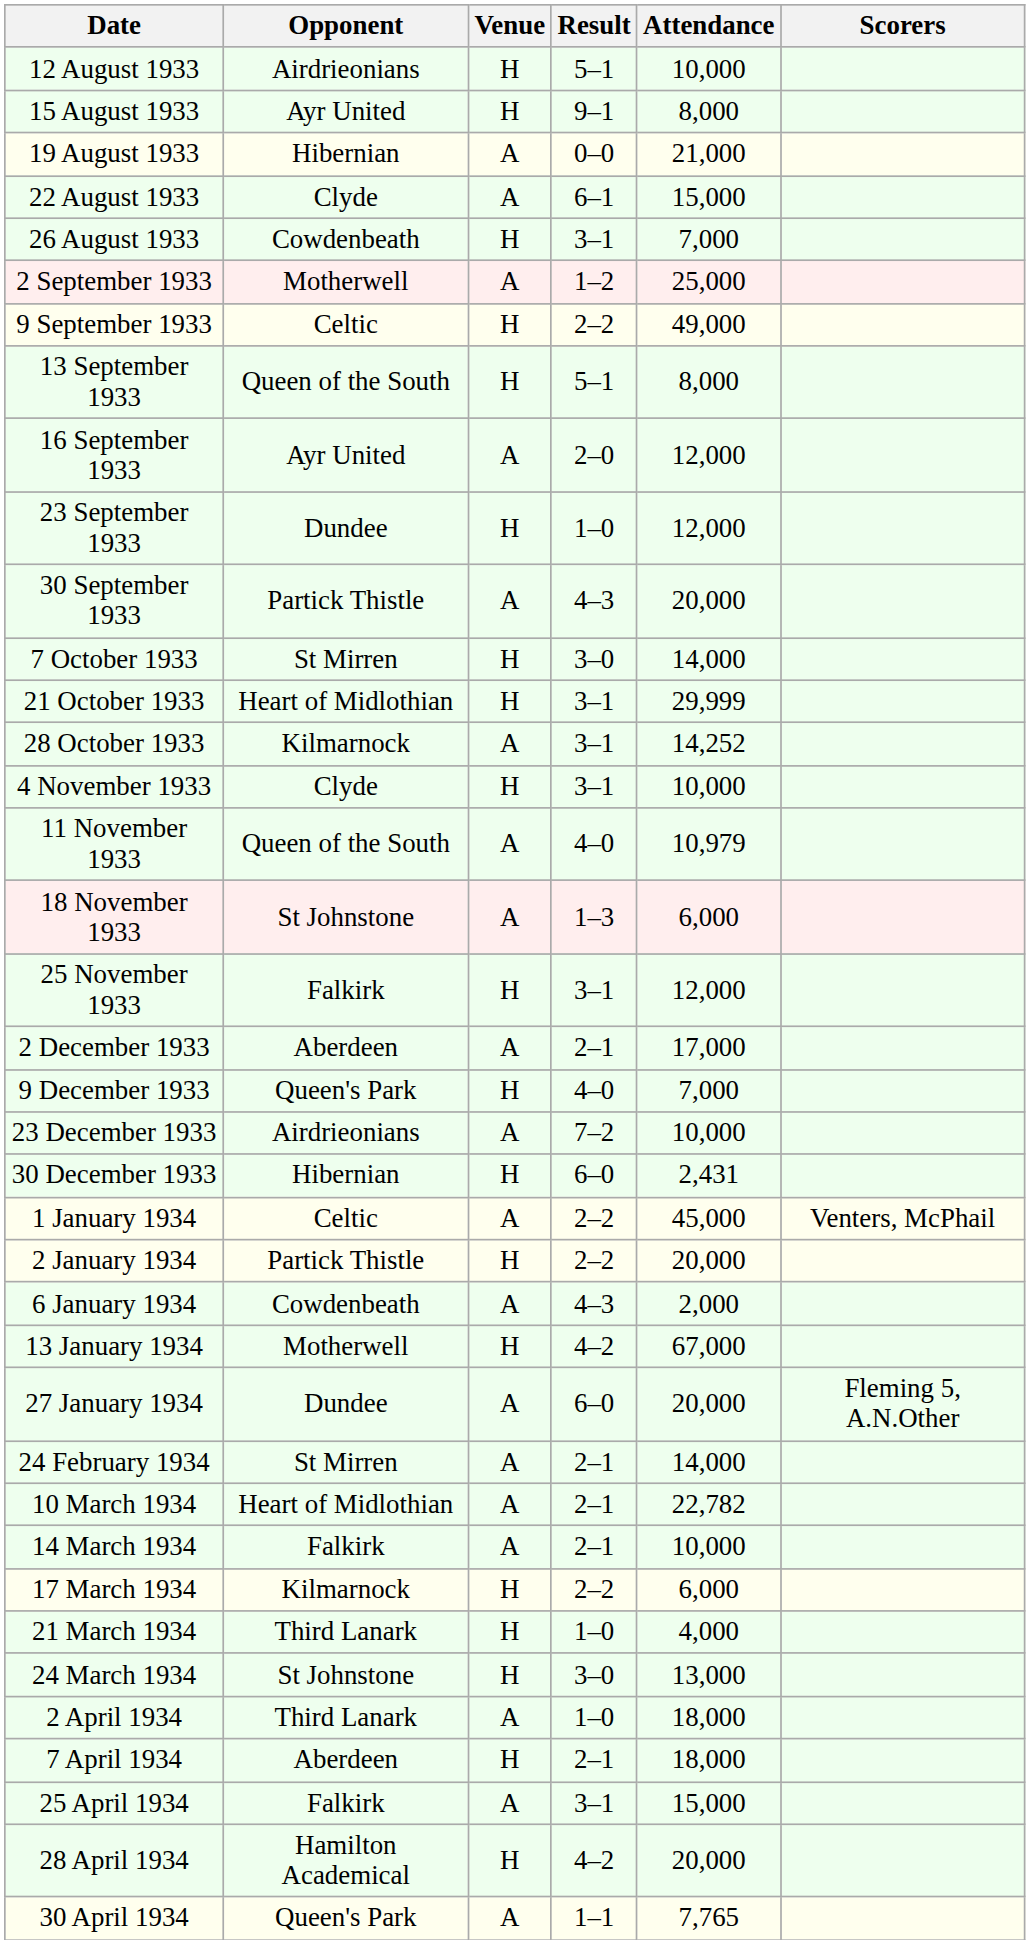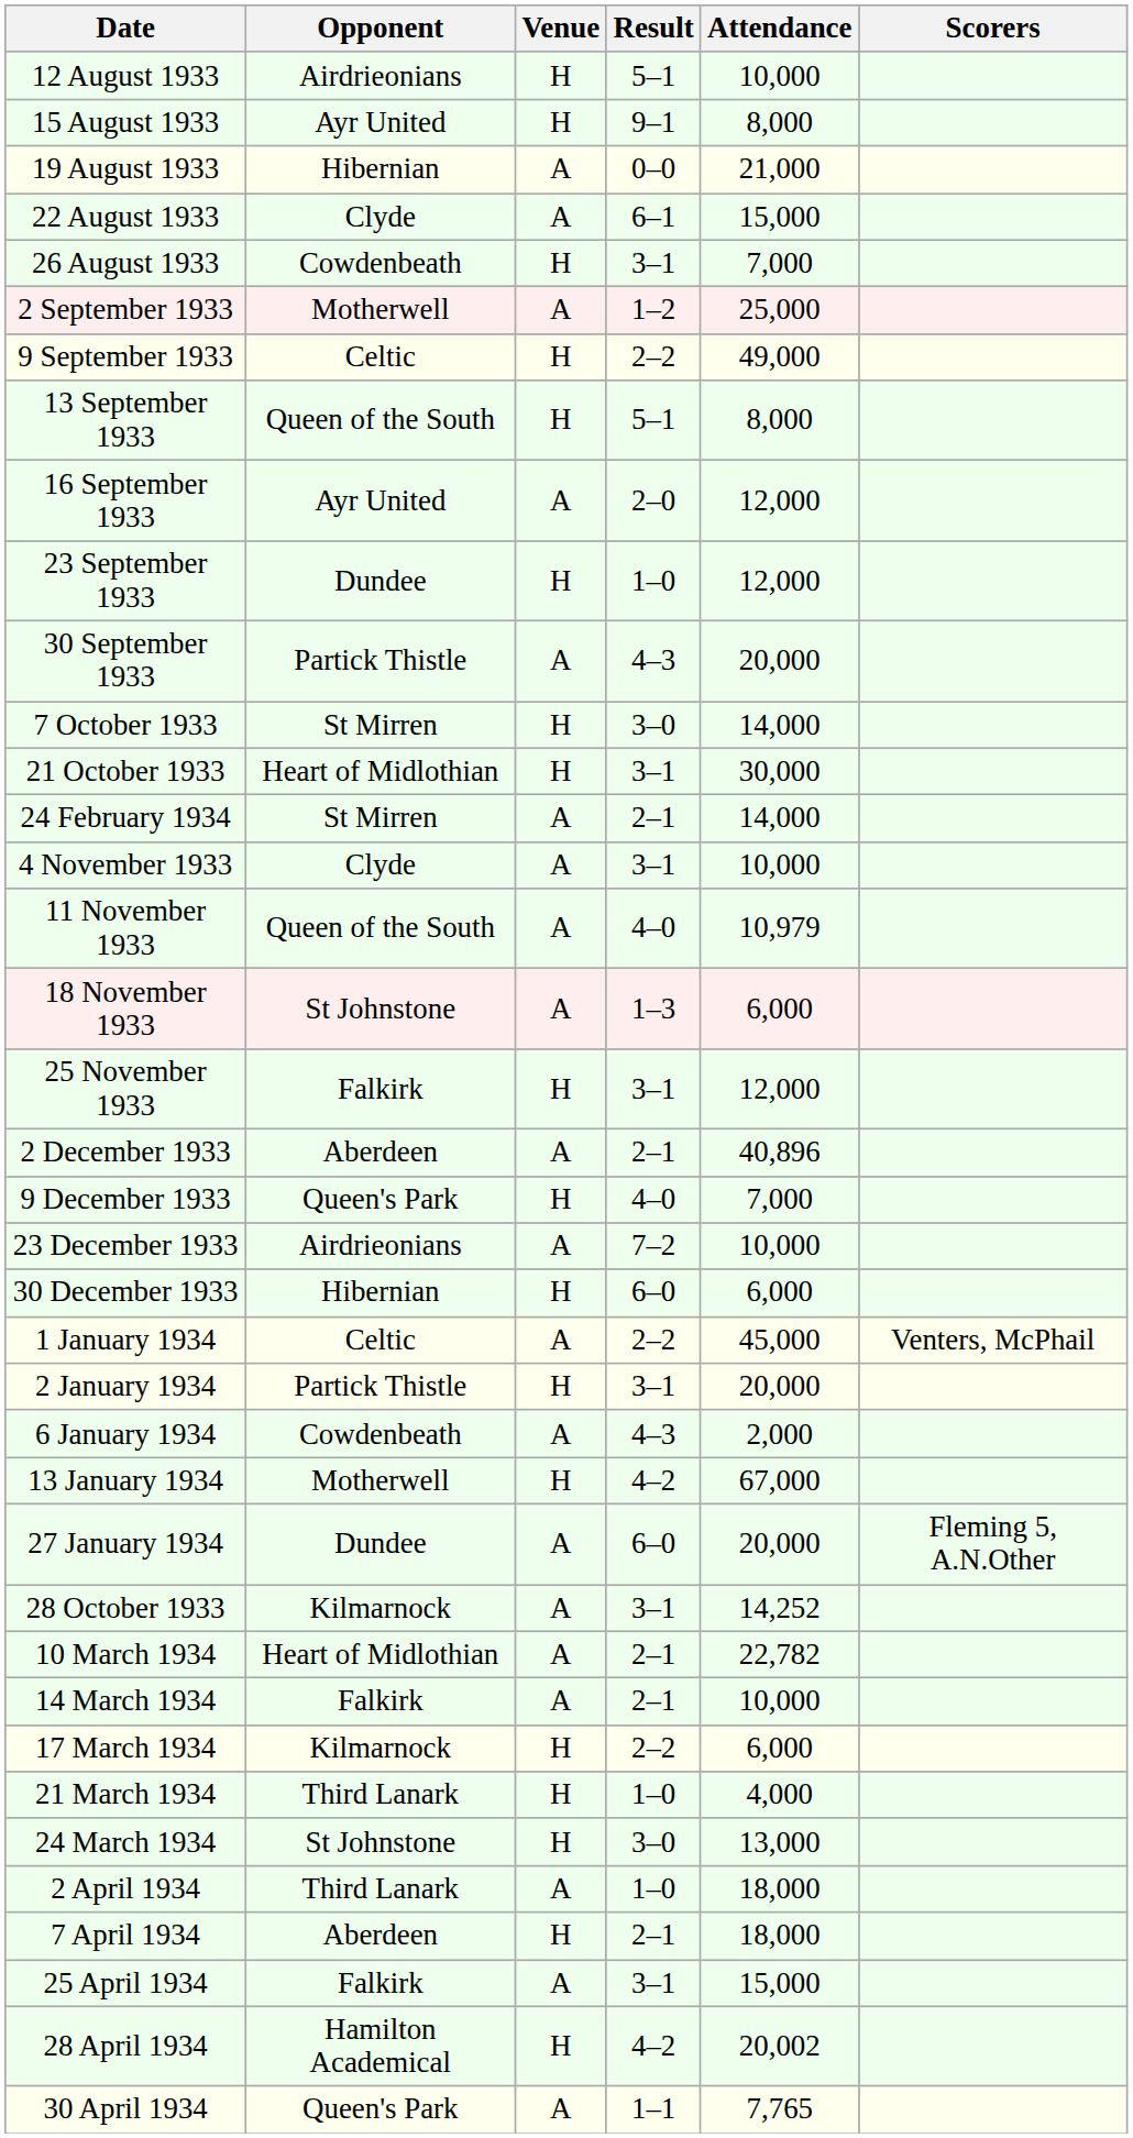21 October 1933 | Attendance: 29,999 -> 30,000
rows swapped: 28 October 1933 <-> 24 February 1934
4 November 1933 | Venue: H -> A
2 December 1933 | Attendance: 17,000 -> 40,896
30 December 1933 | Attendance: 2,431 -> 6,000
2 January 1934 | Result: 2–2 -> 3–1
28 April 1934 | Attendance: 20,000 -> 20,002
